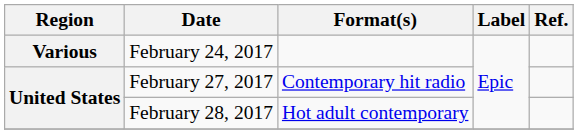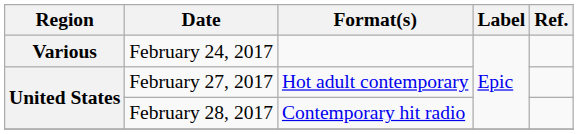February 27, 2017 | Format(s): Contemporary hit radio -> Hot adult contemporary
February 28, 2017 | Format(s): Hot adult contemporary -> Contemporary hit radio
